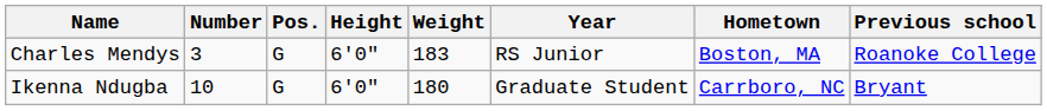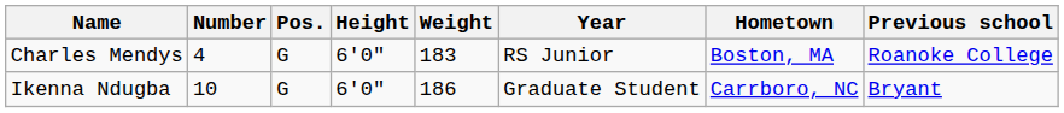Charles Mendys | Number: 3 -> 4
Ikenna Ndugba | Weight: 180 -> 186
